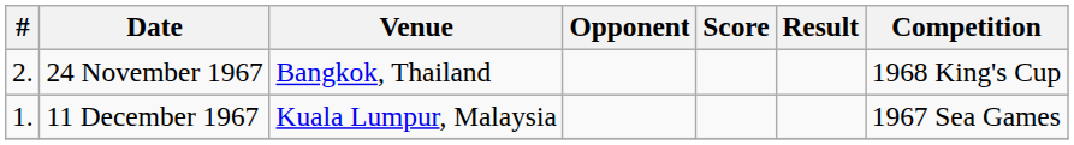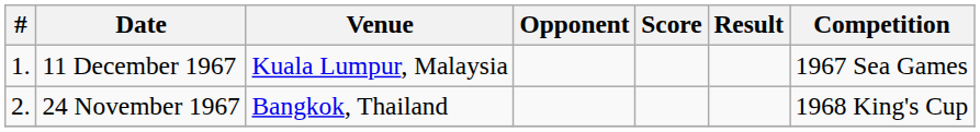rows swapped: 11 December 1967 <-> 24 November 1967
